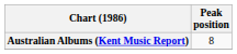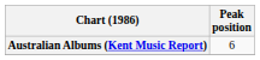Australian Albums (Kent Music Report) | Peak position: 8 -> 6
